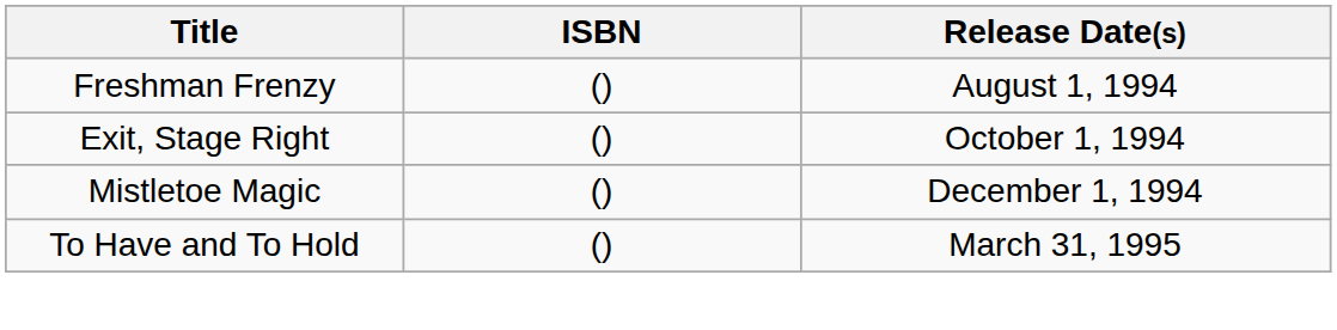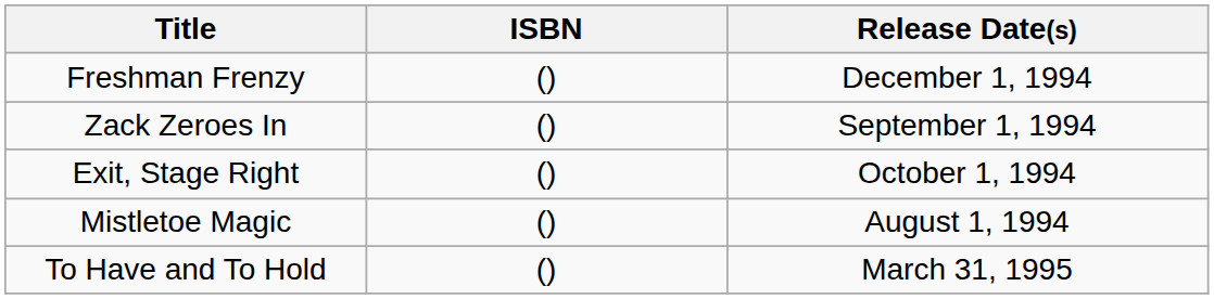Freshman Frenzy | Release Date(s): August 1, 1994 -> December 1, 1994
+ row: Zack Zeroes In | () | September 1, 1994
Mistletoe Magic | Release Date(s): December 1, 1994 -> August 1, 1994
